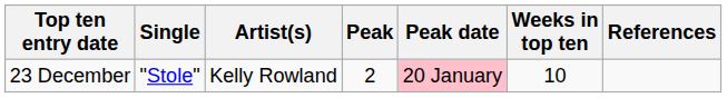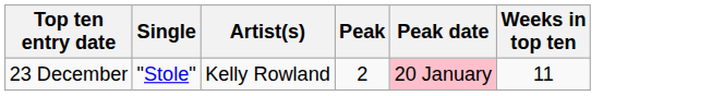- column: References
23 December | Weeks in top ten: 10 -> 11
